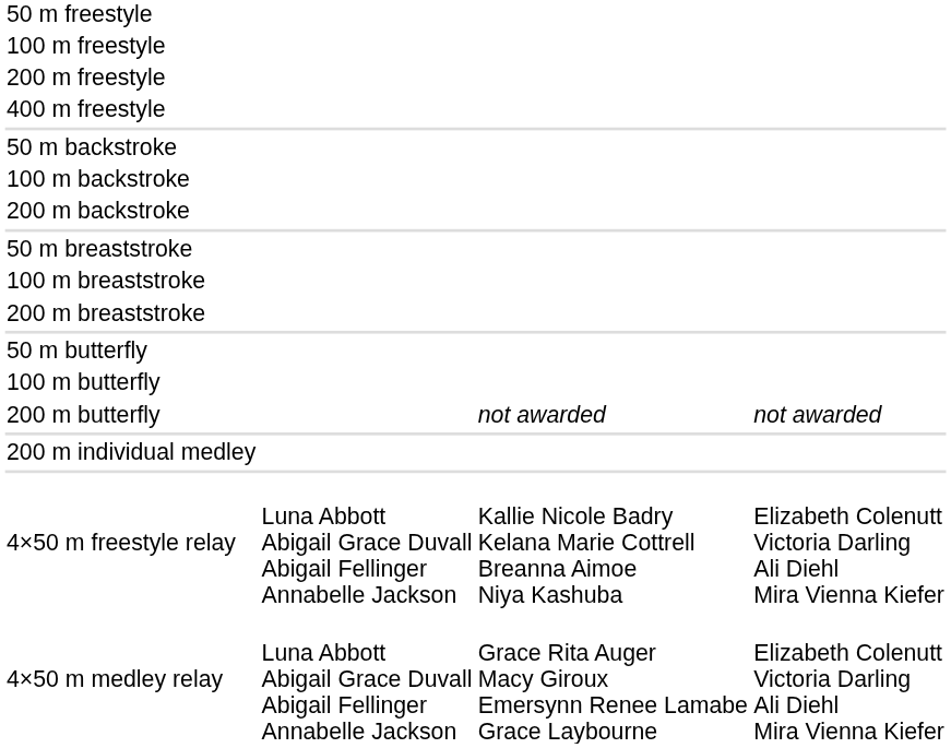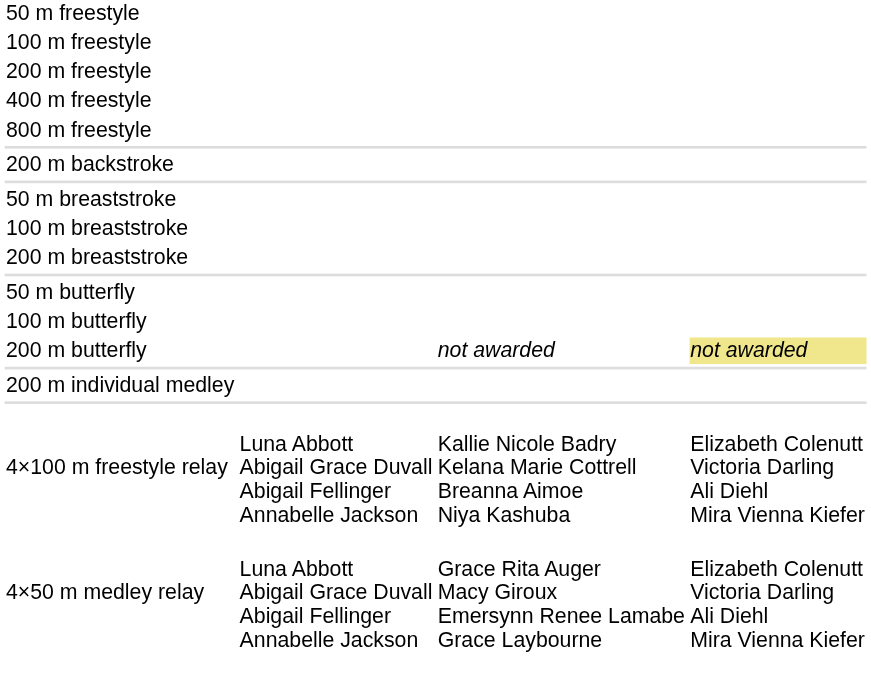+ row: 800 m freestyle
- row: 50 m backstroke
- row: 100 m backstroke
200 m butterfly | column 4: no background -> khaki background
- row: 4×50 m freestyle relay | Luna Abbott Abigail Grace Duvall Abigail Fellinger Annabelle Jackson | Kallie Nicole Badry Kelana Marie Cottrell Breanna Aimoe Niya Kashuba | Elizabeth Colenutt Victoria Darling Ali Diehl Mira Vienna Kiefer
+ row: 4×100 m freestyle relay | Luna Abbott Abigail Grace Duvall Abigail Fellinger Annabelle Jackson | Kallie Nicole Badry Kelana Marie Cottrell Breanna Aimoe Niya Kashuba | Elizabeth Colenutt Victoria Darling Ali Diehl Mira Vienna Kiefer
